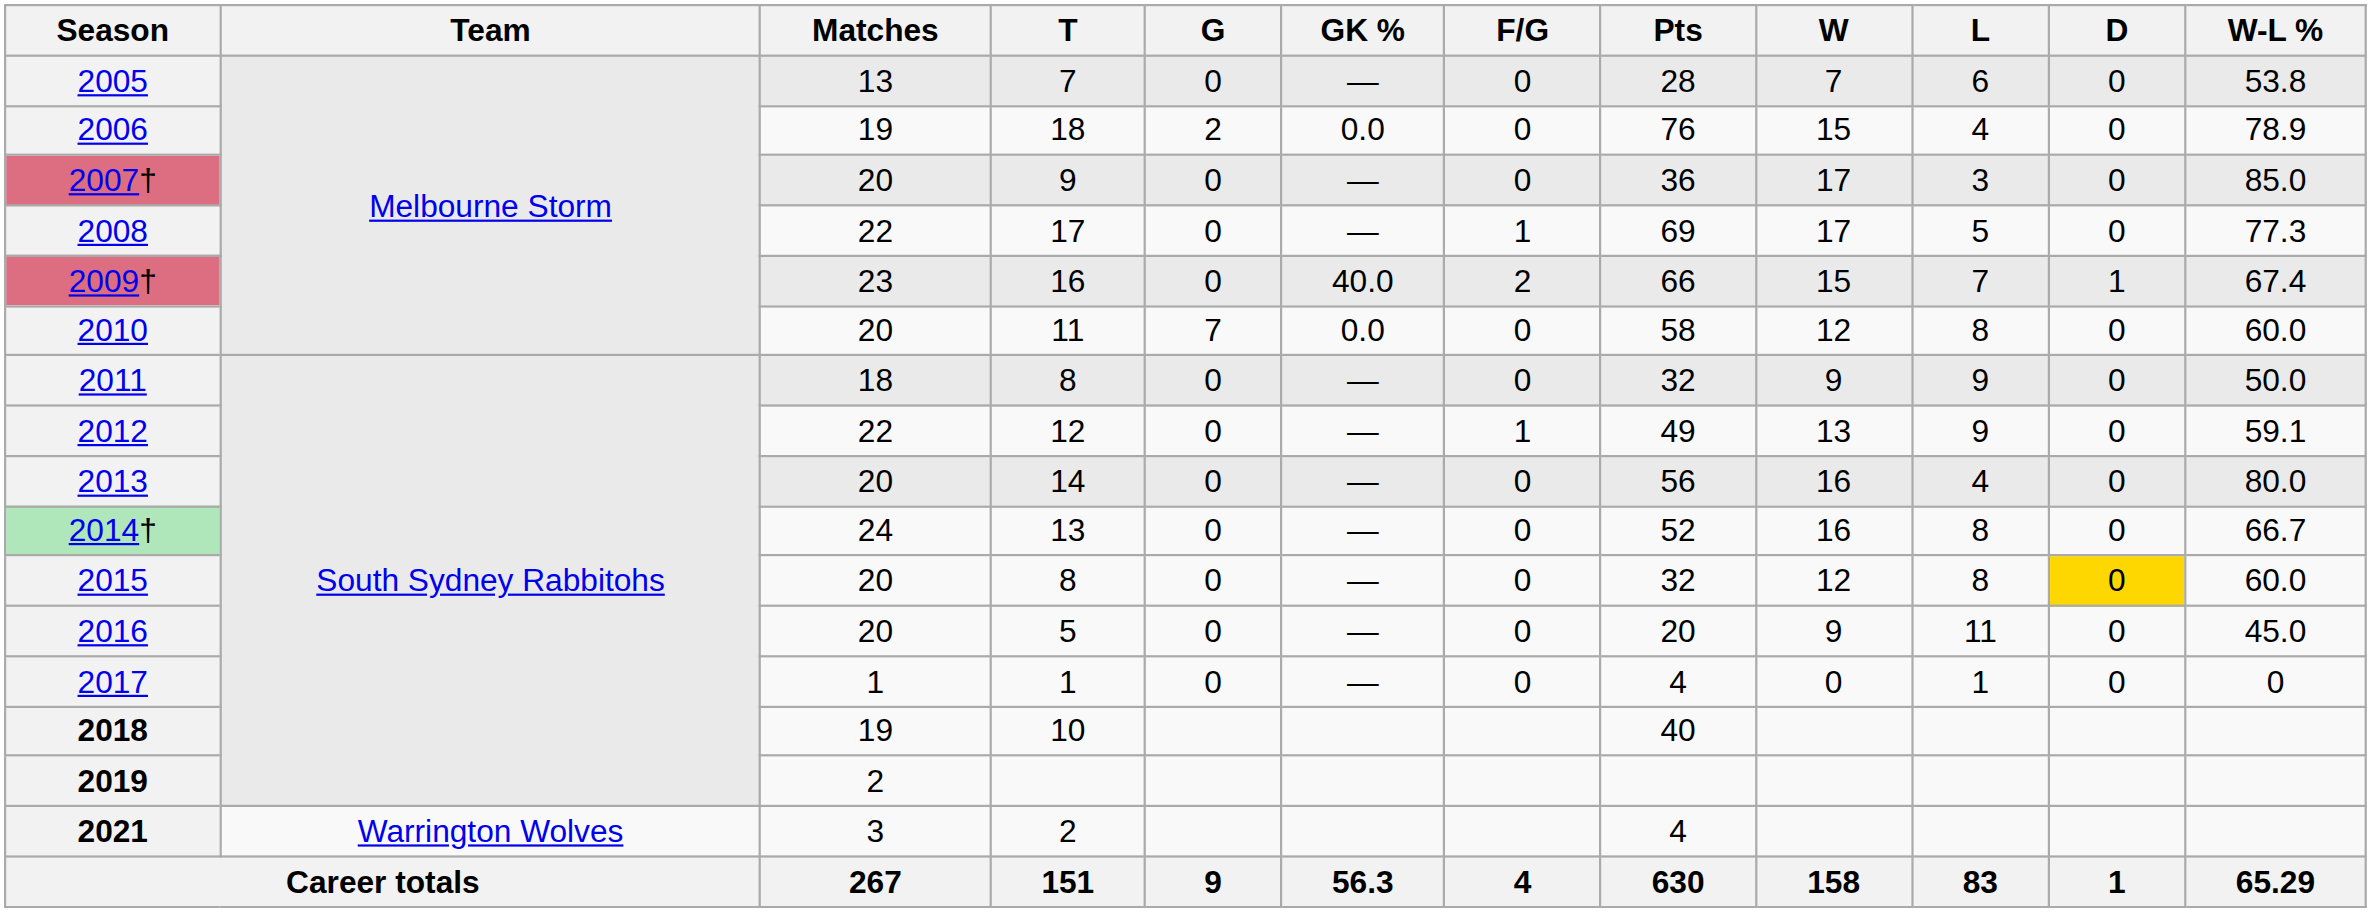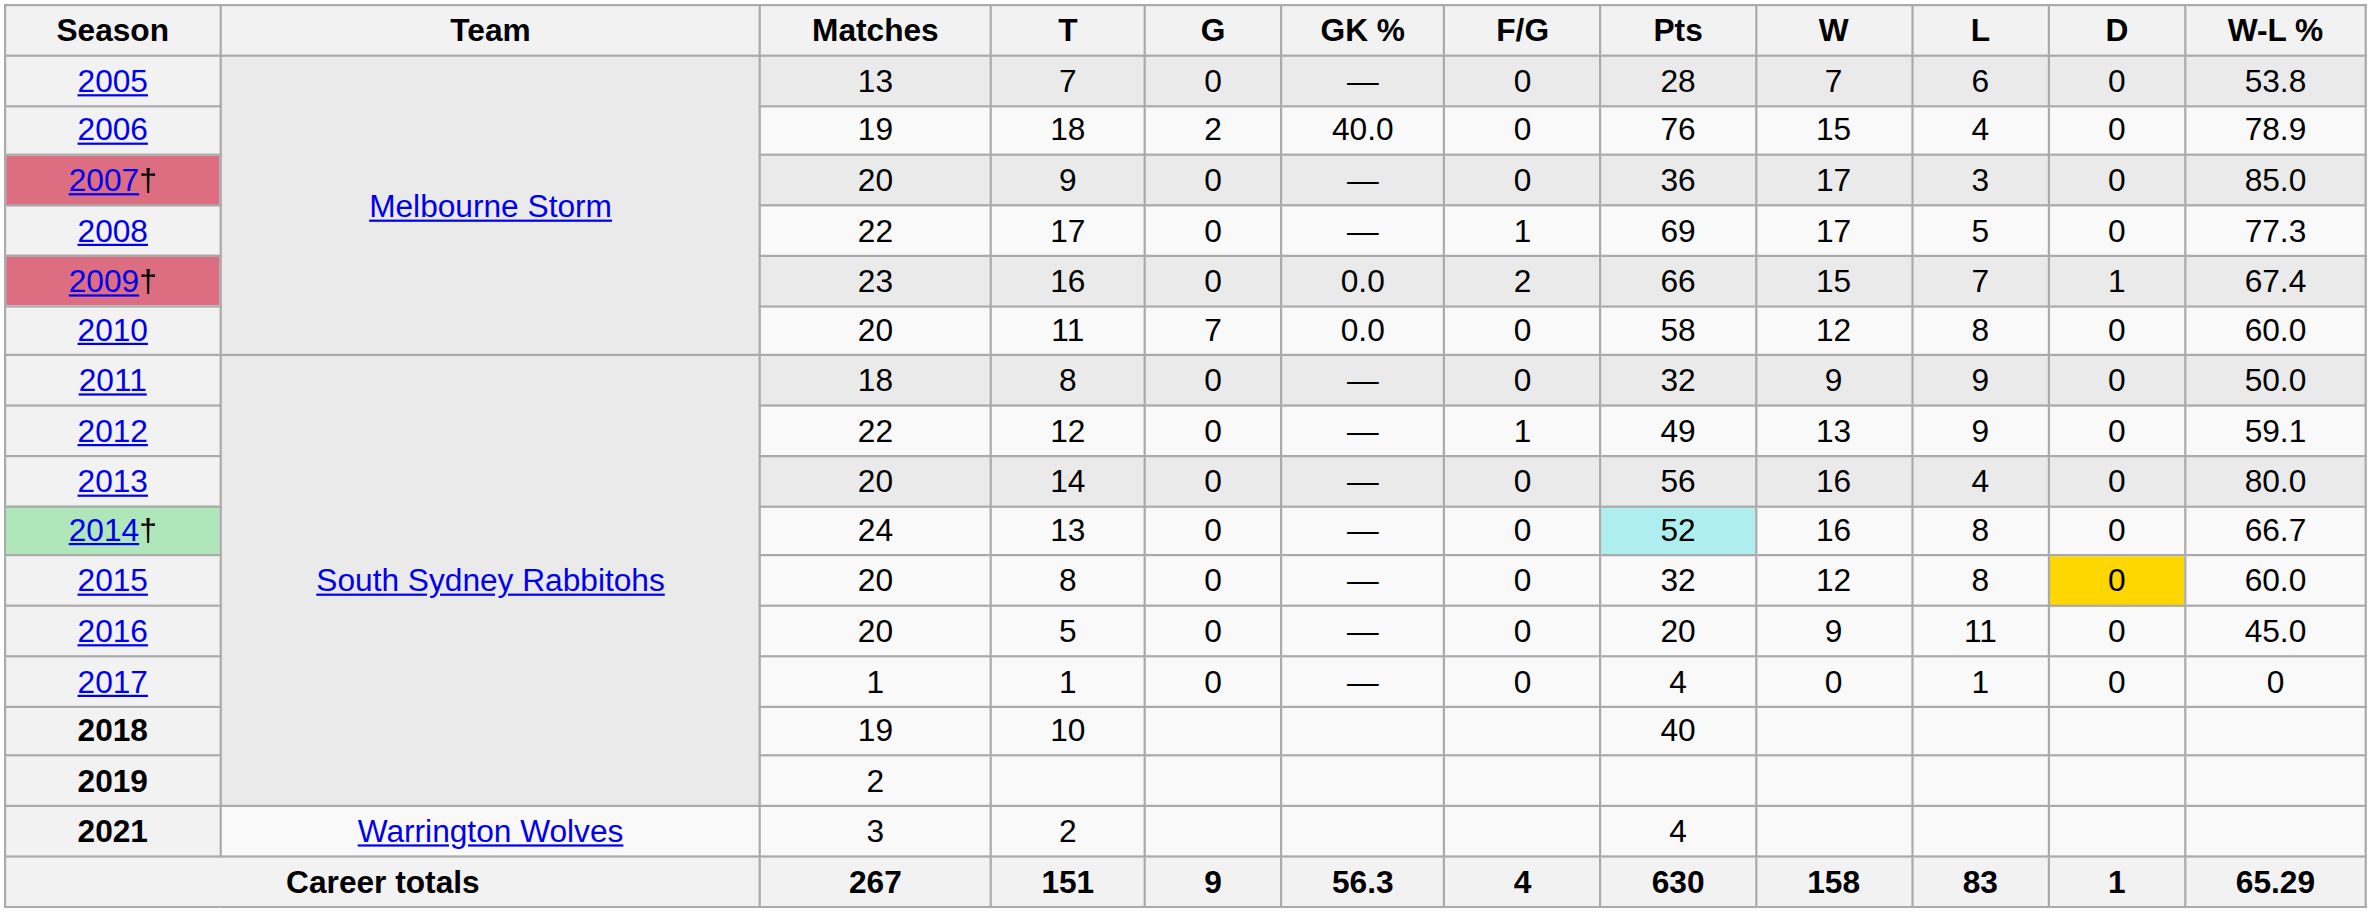2006 | GK %: 0.0 -> 40.0
2009† | GK %: 40.0 -> 0.0
2014† | Pts: no background -> paleturquoise background
